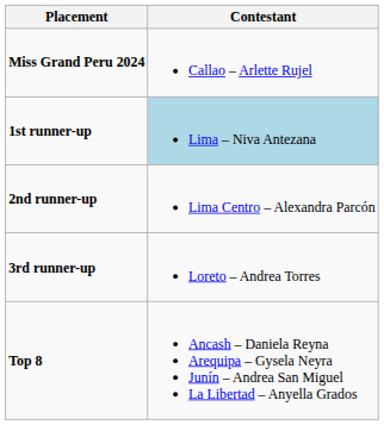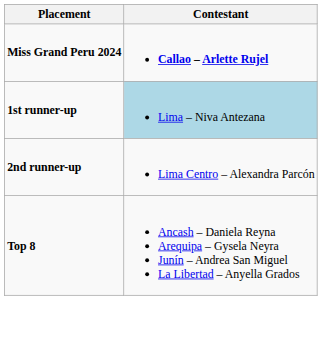Miss Grand Peru 2024 | Contestant: normal -> bold
- row: 3rd runner-up | Loreto – Andrea Torres
